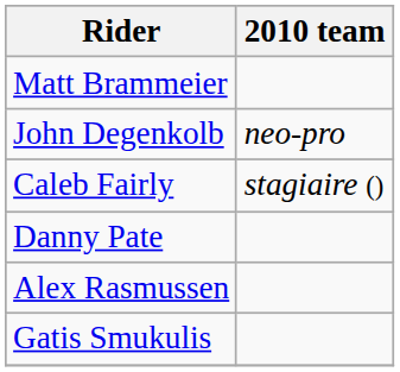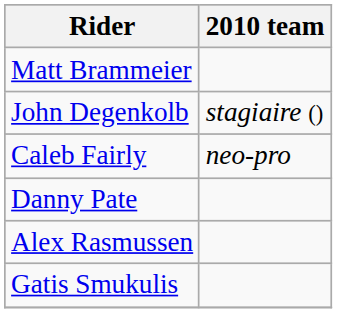John Degenkolb | 2010 team: neo-pro -> stagiaire ()
Caleb Fairly | 2010 team: stagiaire () -> neo-pro
